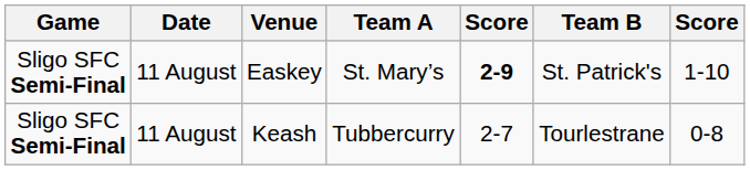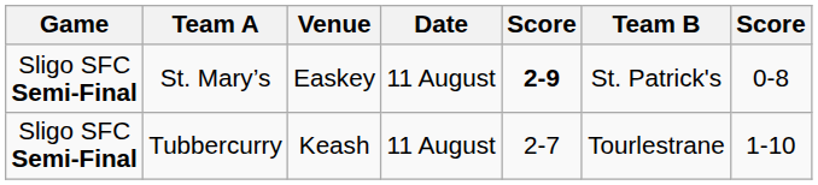columns swapped: Date <-> Team A
Easkey | column 7: 1-10 -> 0-8
Keash | column 7: 0-8 -> 1-10
